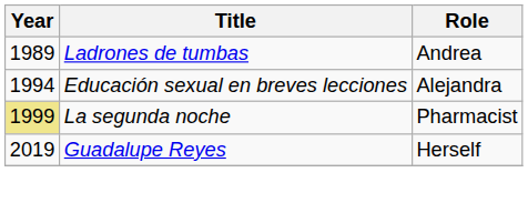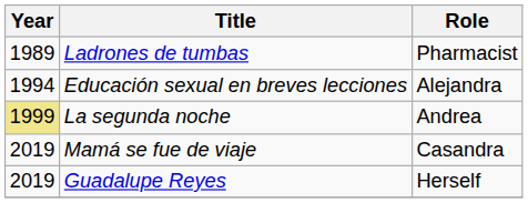Ladrones de tumbas | Role: Andrea -> Pharmacist
La segunda noche | Role: Pharmacist -> Andrea
+ row: 2019 | Mamá se fue de viaje | Casandra
